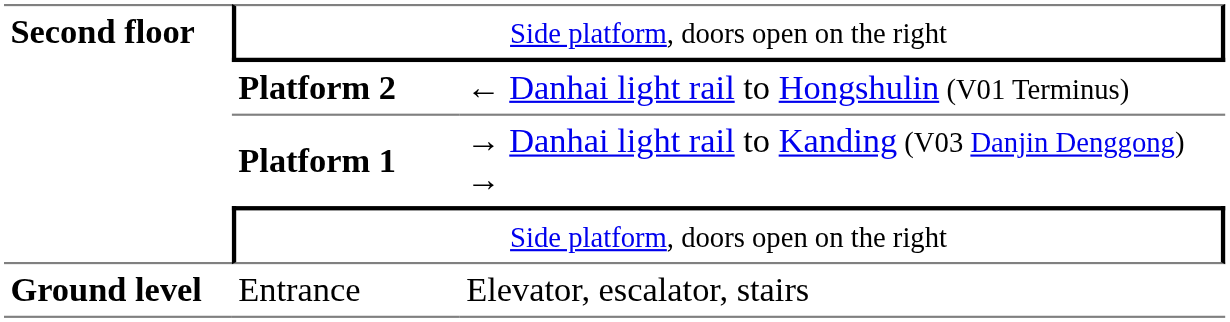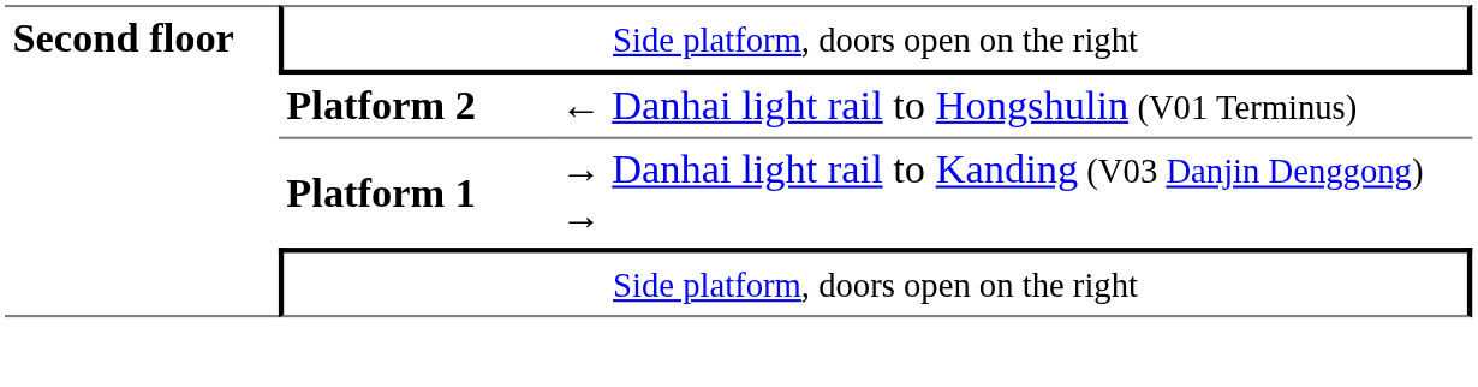- row: Ground level | Entrance | Elevator, escalator, stairs
